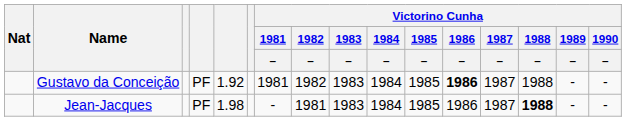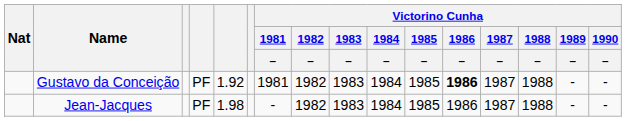Jean-Jacques | Victorino Cunha / 1982 / –: 1981 -> 1982
Jean-Jacques | Victorino Cunha / 1988 / –: bold -> normal
